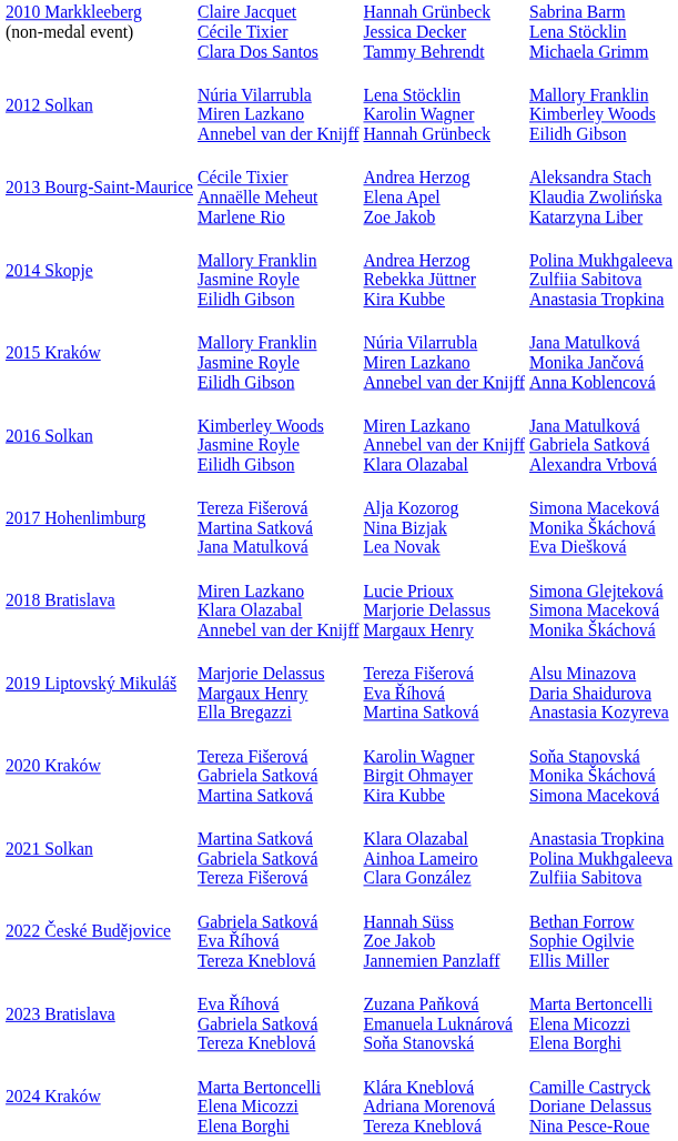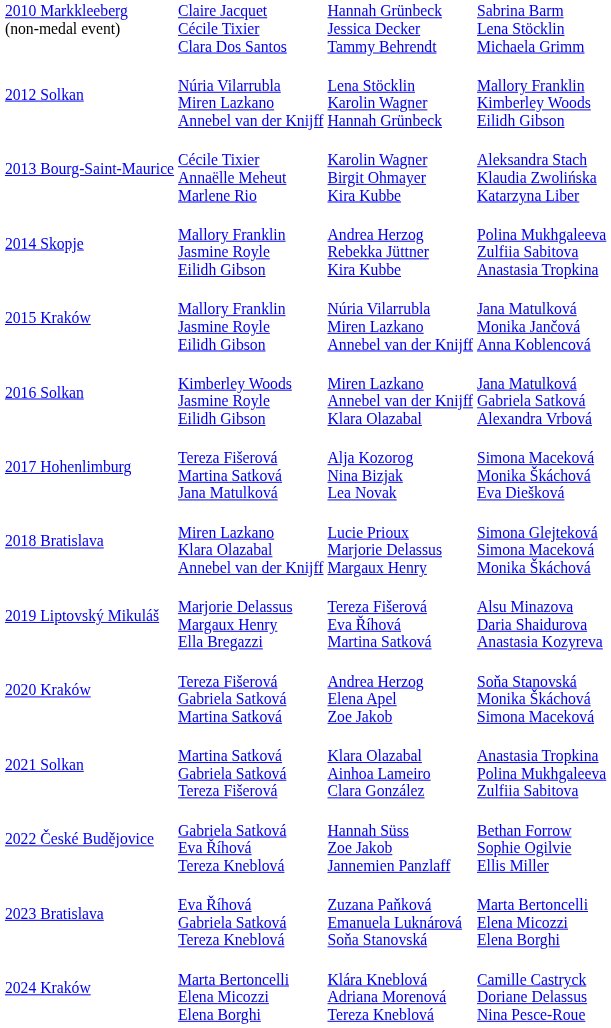2013 Bourg-Saint-Maurice | column 3: Andrea Herzog Elena Apel Zoe Jakob -> Karolin Wagner Birgit Ohmayer Kira Kubbe
2020 Kraków | column 3: Karolin Wagner Birgit Ohmayer Kira Kubbe -> Andrea Herzog Elena Apel Zoe Jakob
